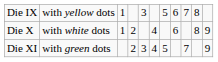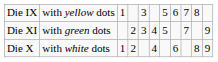rows swapped: Die X <-> Die XI
